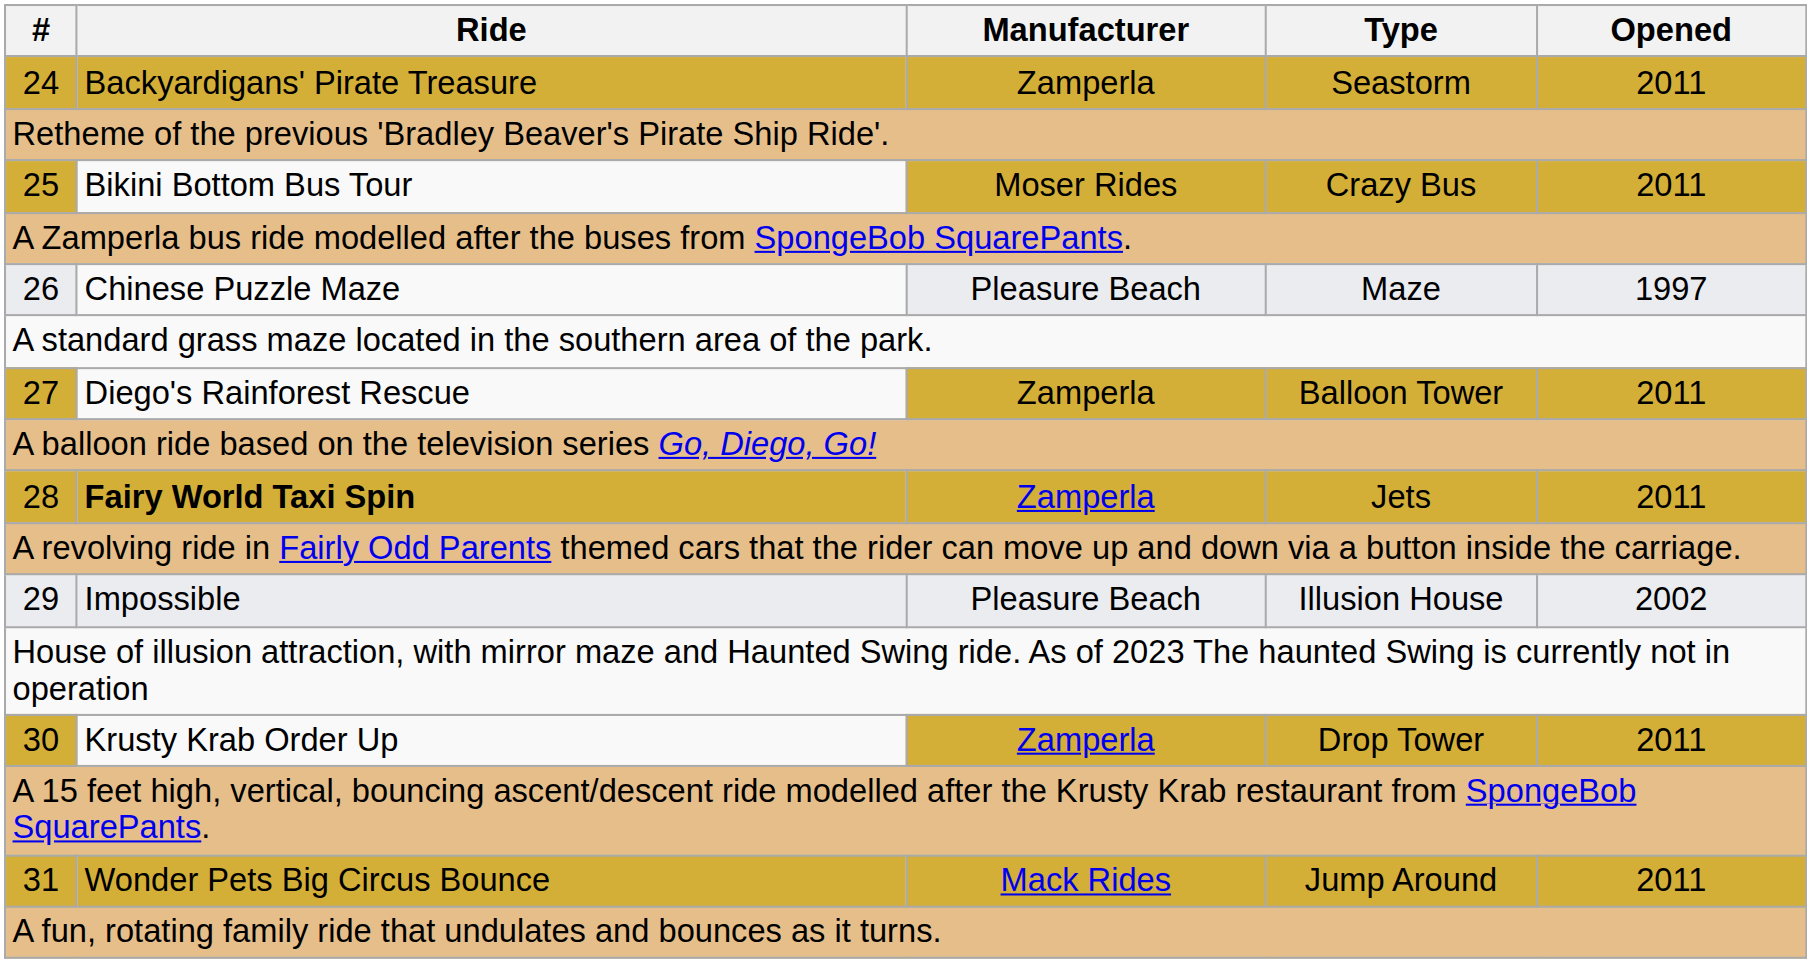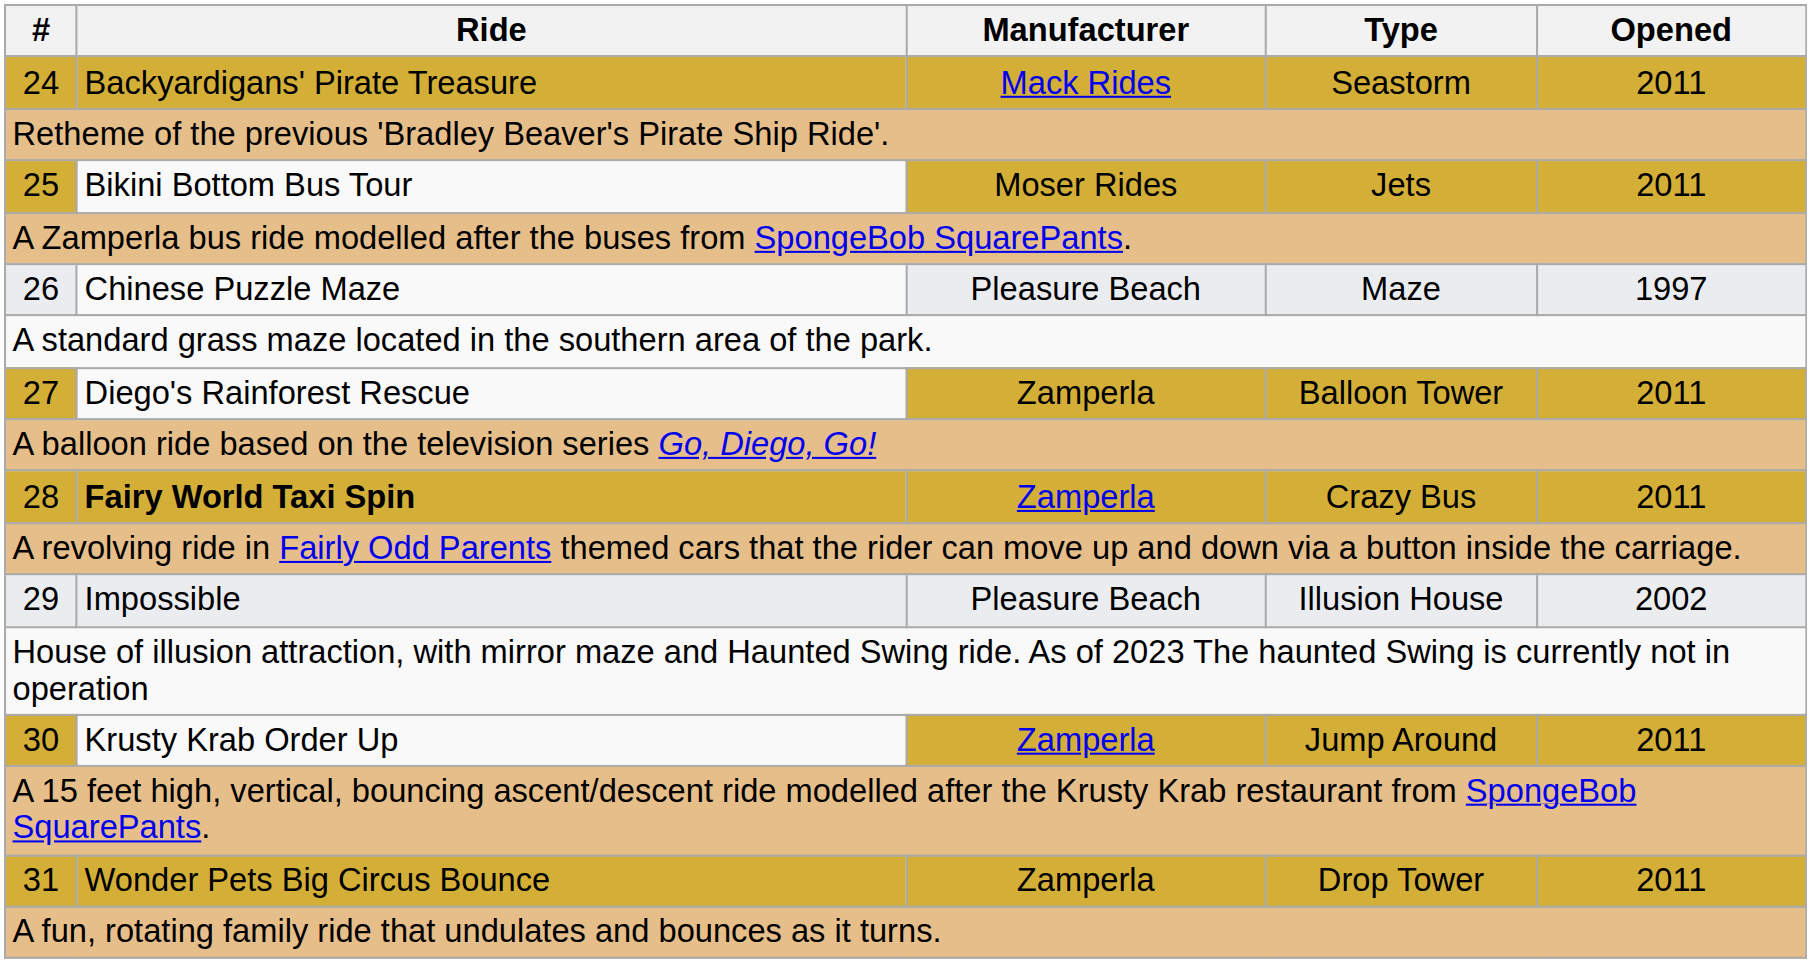24 | Manufacturer: Zamperla -> Mack Rides
25 | Type: Crazy Bus -> Jets
28 | Type: Jets -> Crazy Bus
30 | Type: Drop Tower -> Jump Around
31 | Manufacturer: Mack Rides -> Zamperla
31 | Type: Jump Around -> Drop Tower
